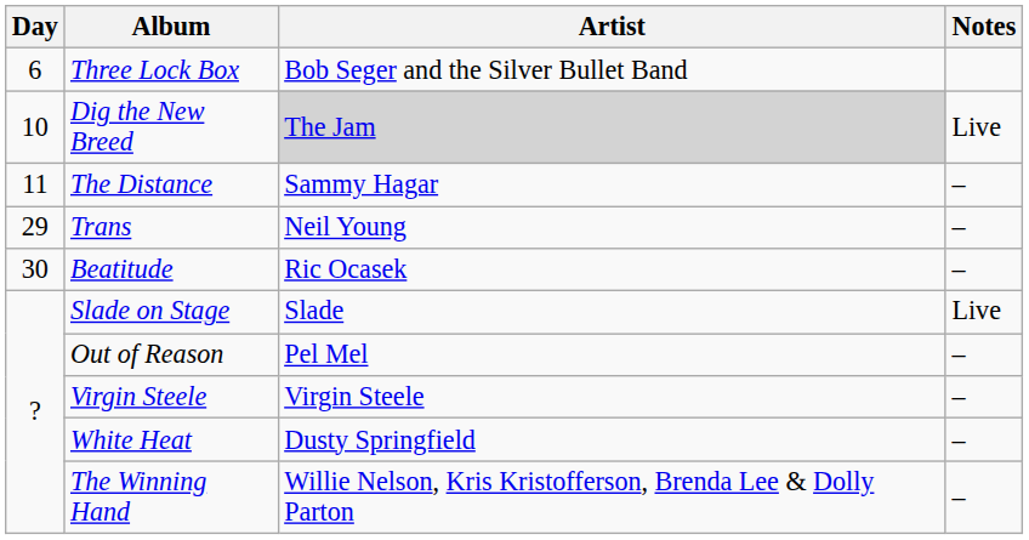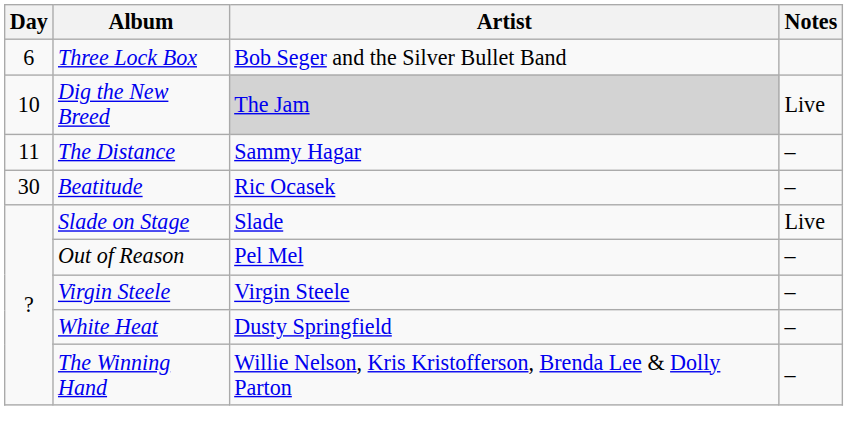- row: 29 | Trans | Neil Young | –
